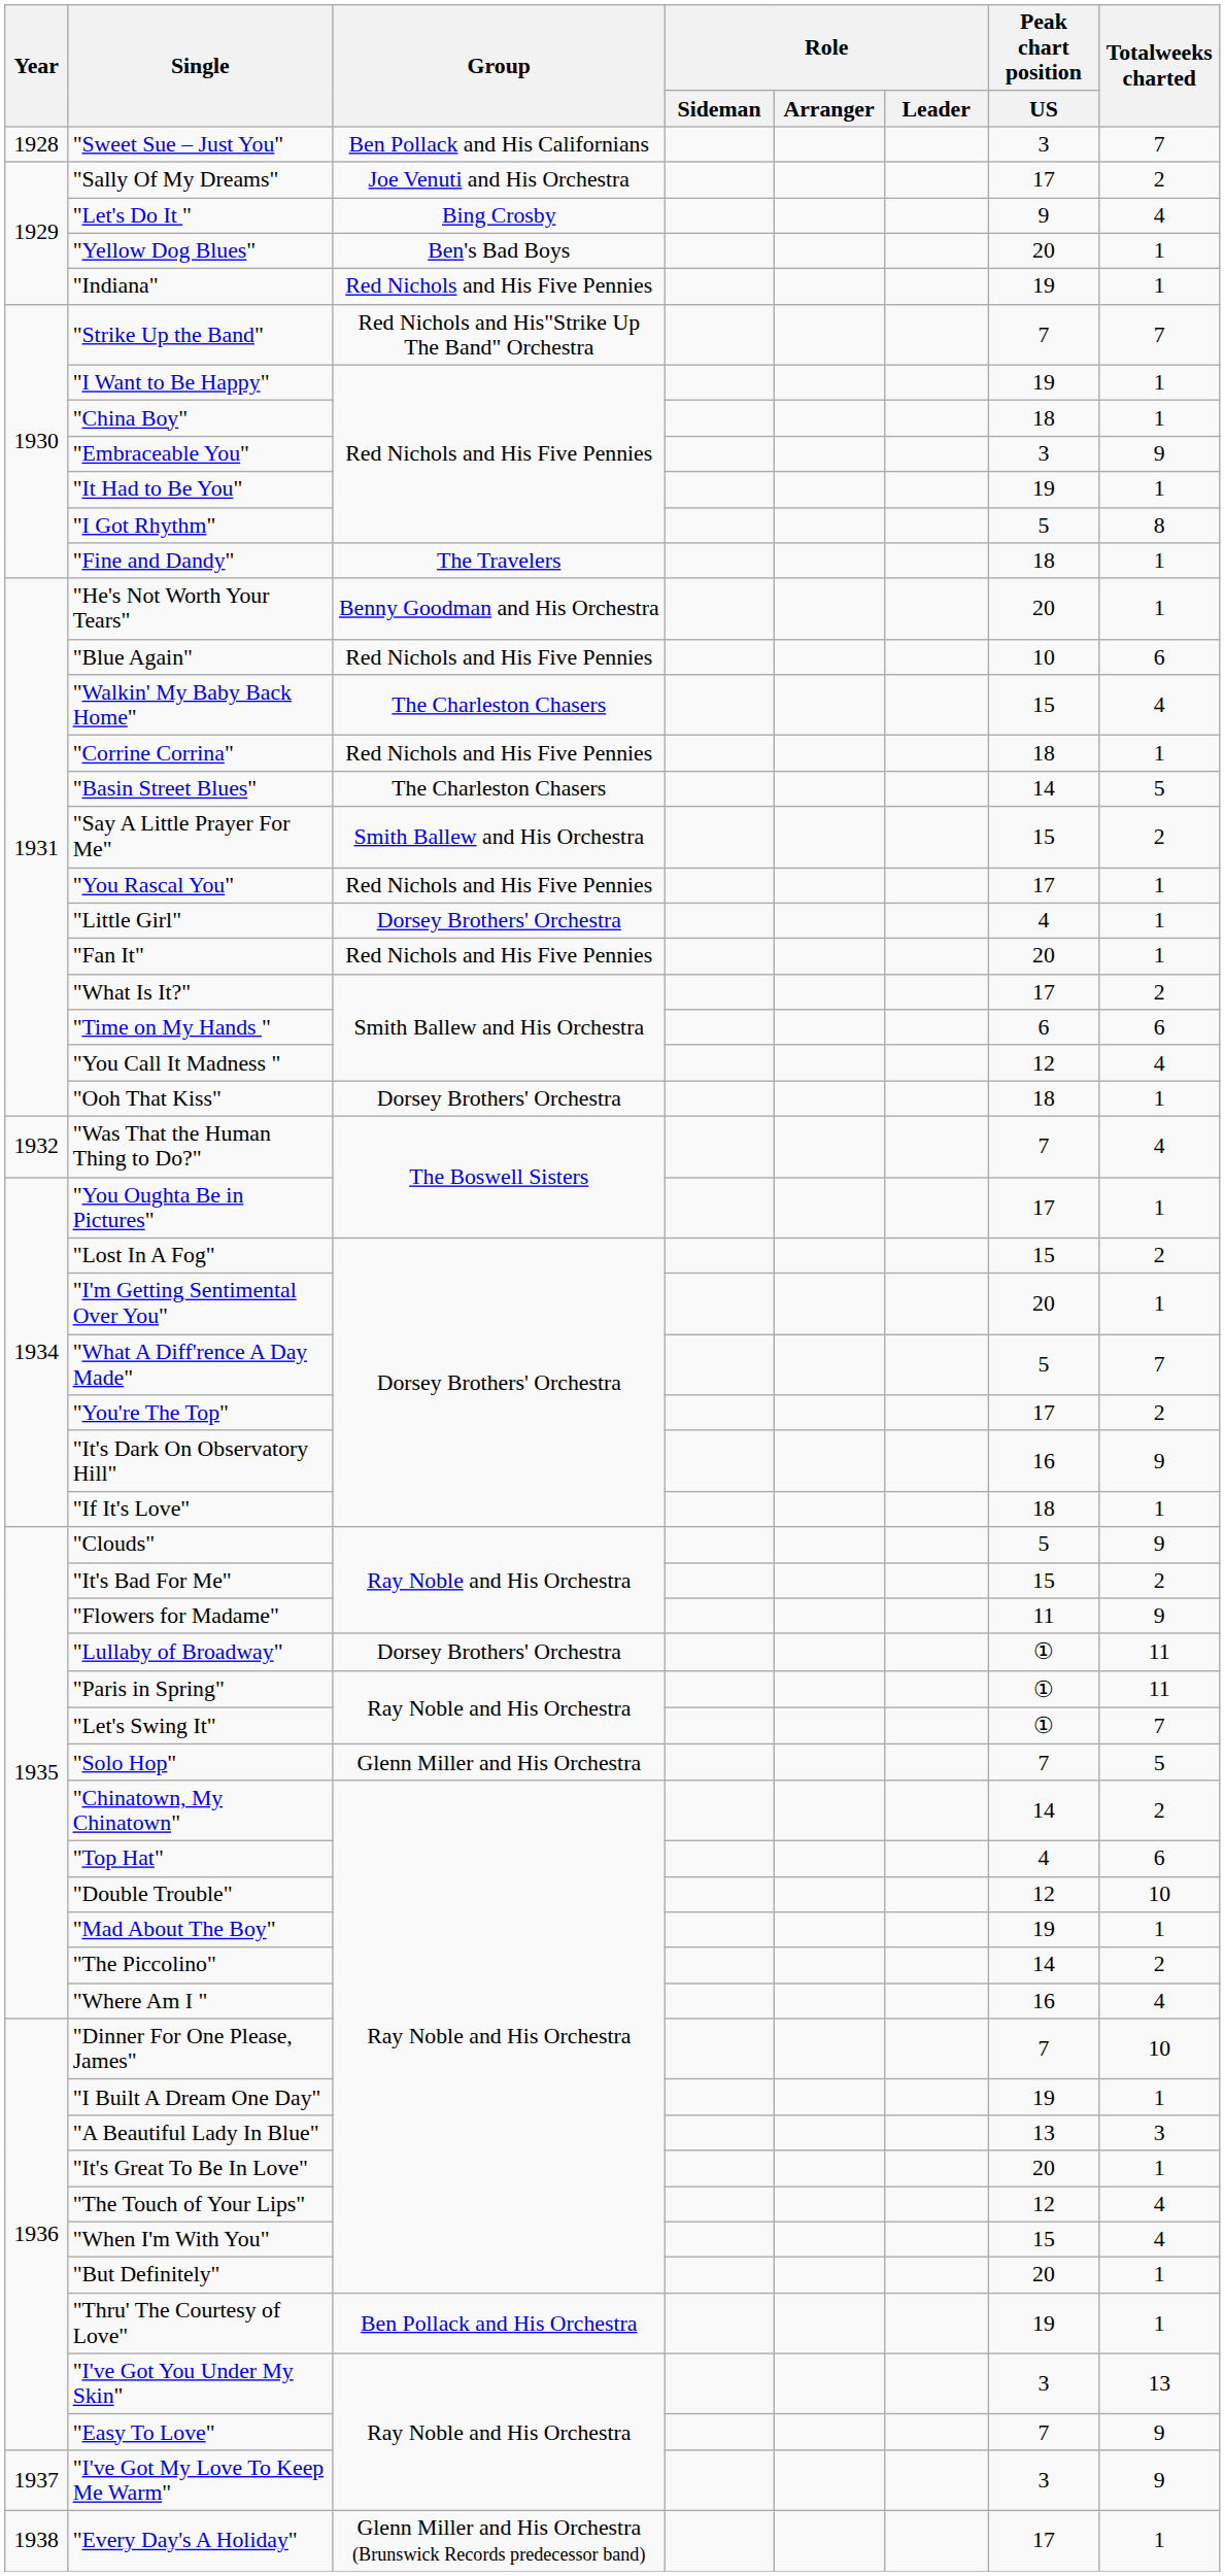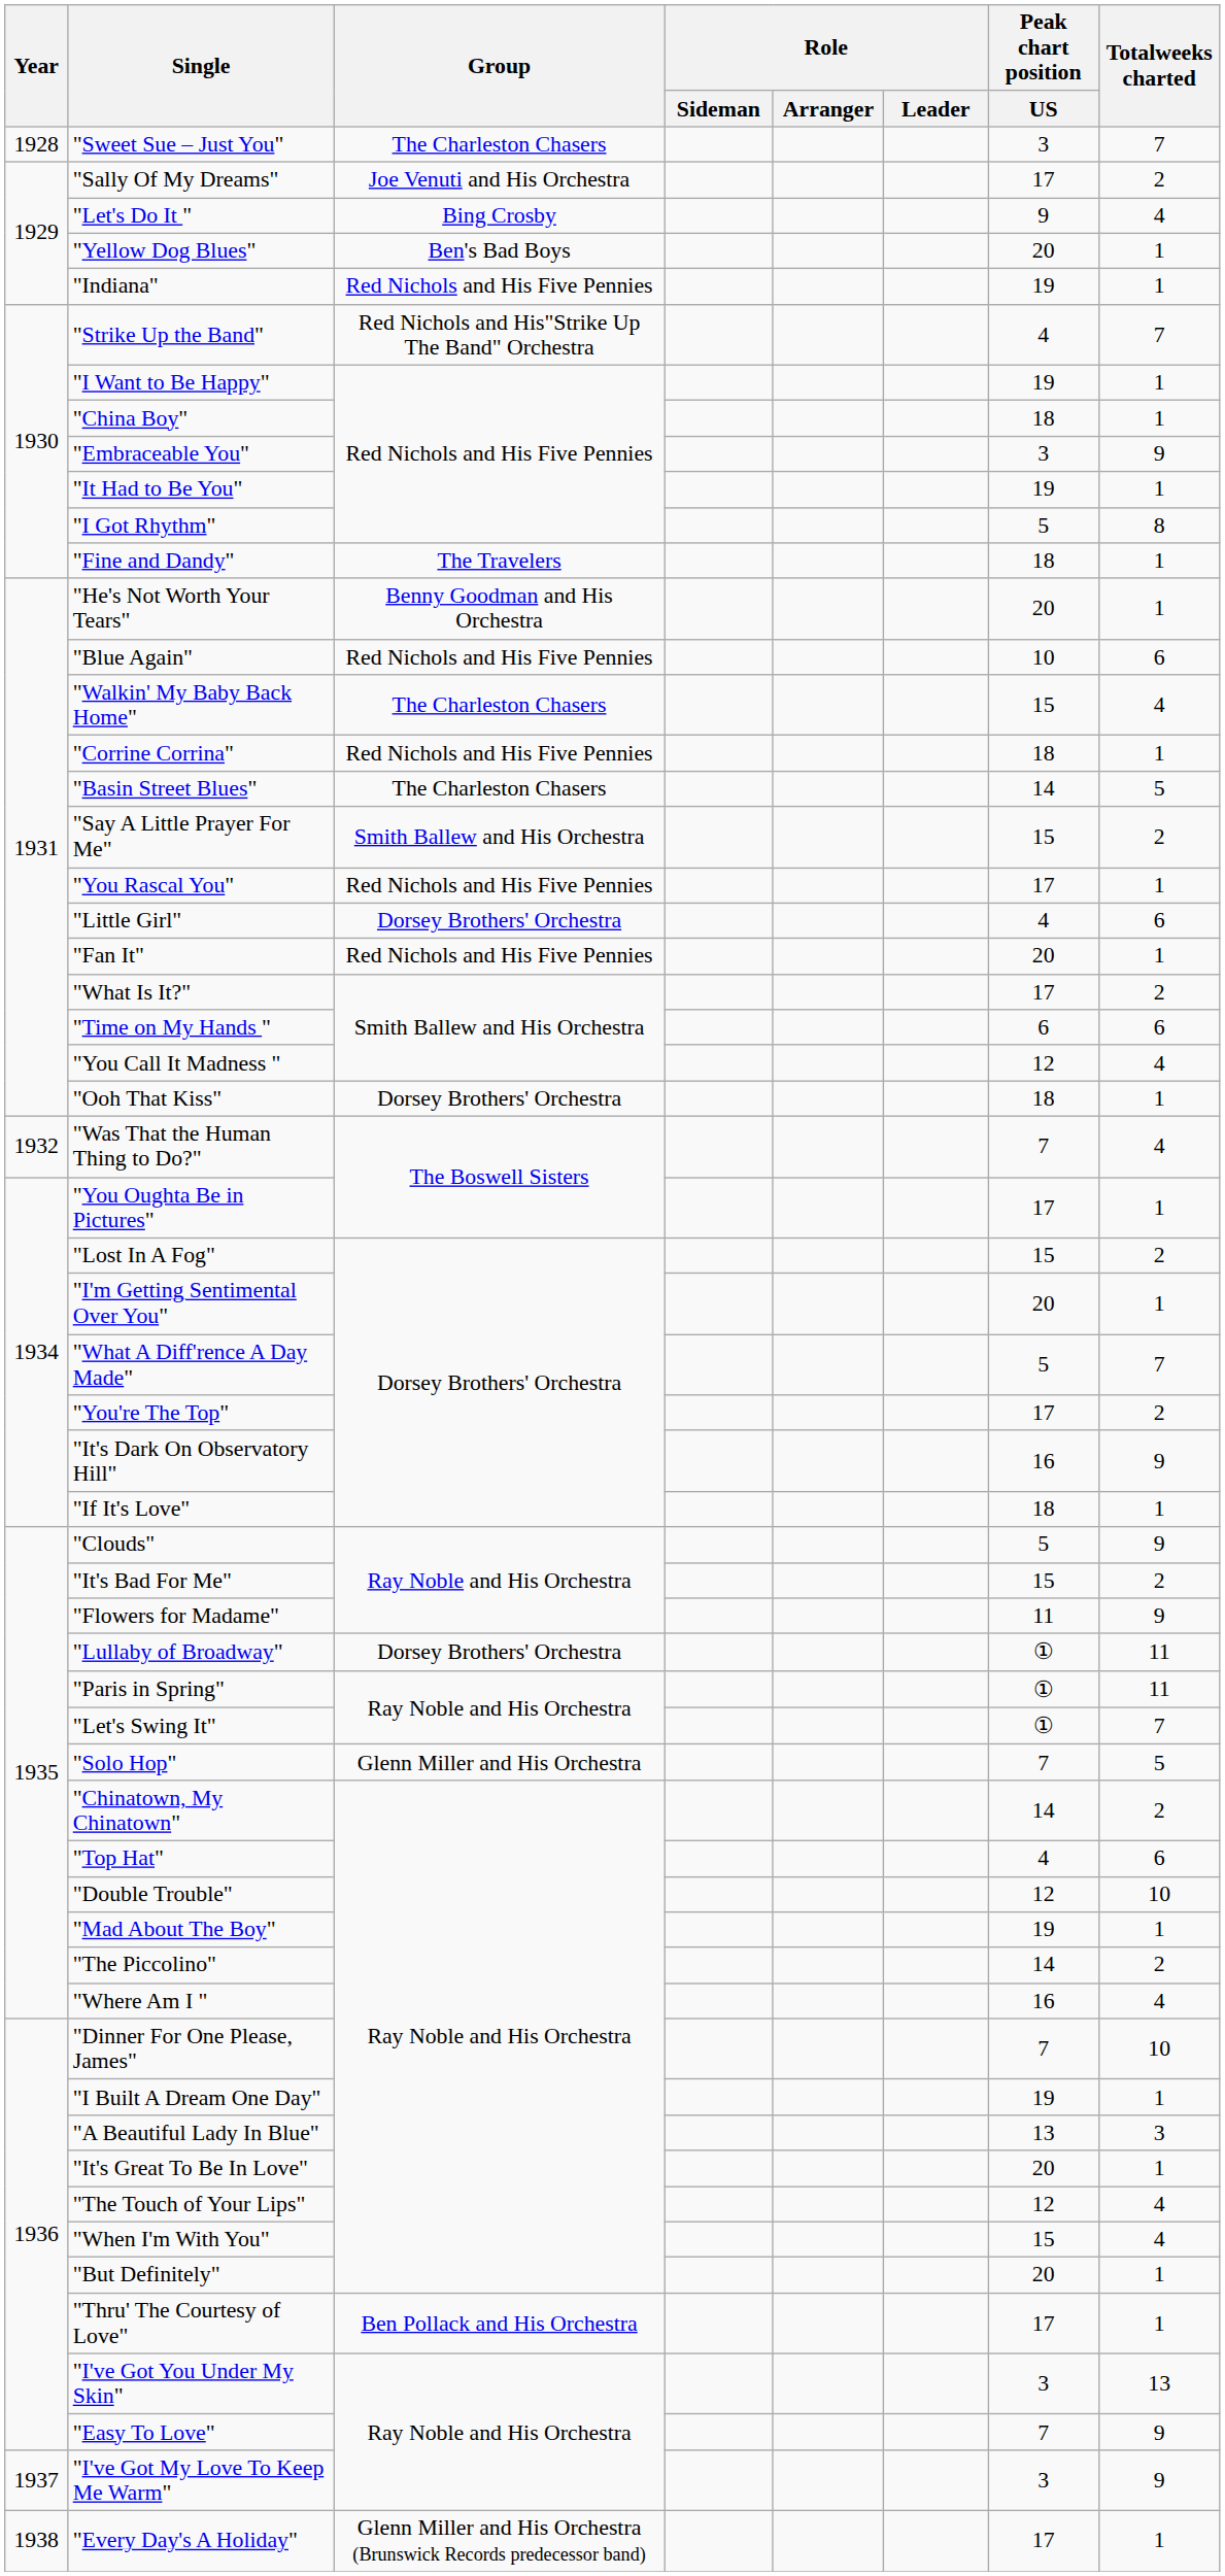"Sweet Sue – Just You" | Group: Ben Pollack and His Californians -> The Charleston Chasers
"Strike Up the Band" | Peak chart position / US: 7 -> 4
"Little Girl" | Totalweeks charted: 1 -> 6
"Thru' The Courtesy of Love" | Peak chart position / US: 19 -> 17
